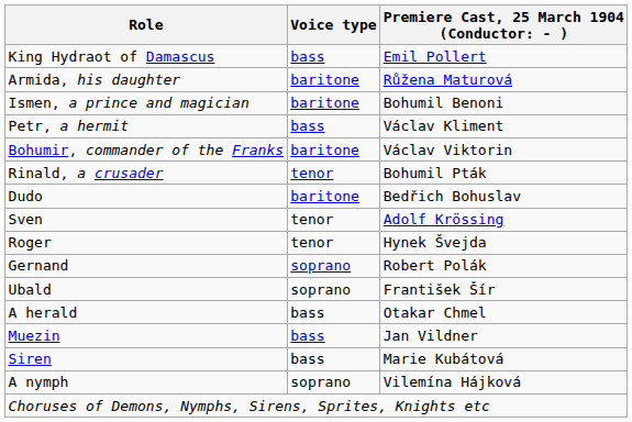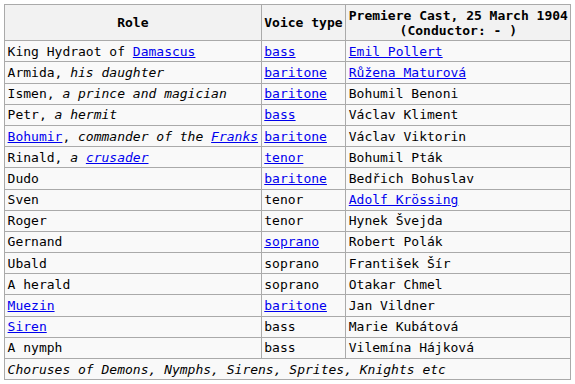A herald | Voice type: bass -> soprano
Muezin | Voice type: bass -> baritone
A nymph | Voice type: soprano -> bass
